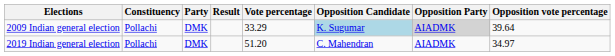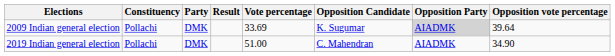2009 Indian general election | Vote percentage: 33.29 -> 33.69
2009 Indian general election | Opposition Candidate: lightblue background -> no background
2019 Indian general election | Vote percentage: 51.20 -> 51.00
2019 Indian general election | Opposition vote percentage: 34.97 -> 34.90
